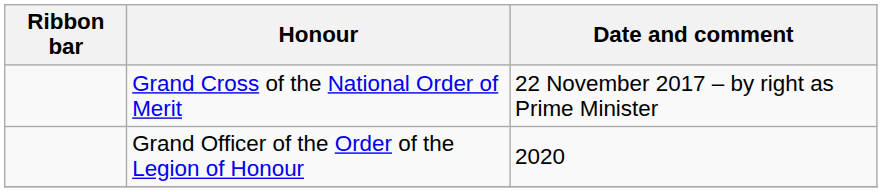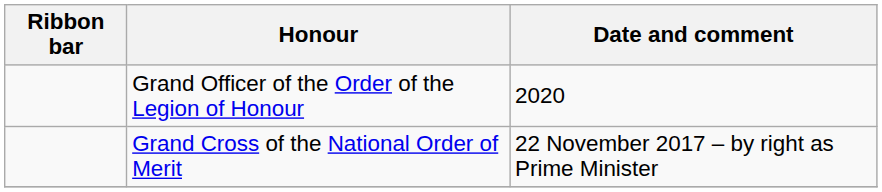rows swapped: Grand Cross of the National Order of Merit <-> Grand Officer of the Order of the Legion of Honour
